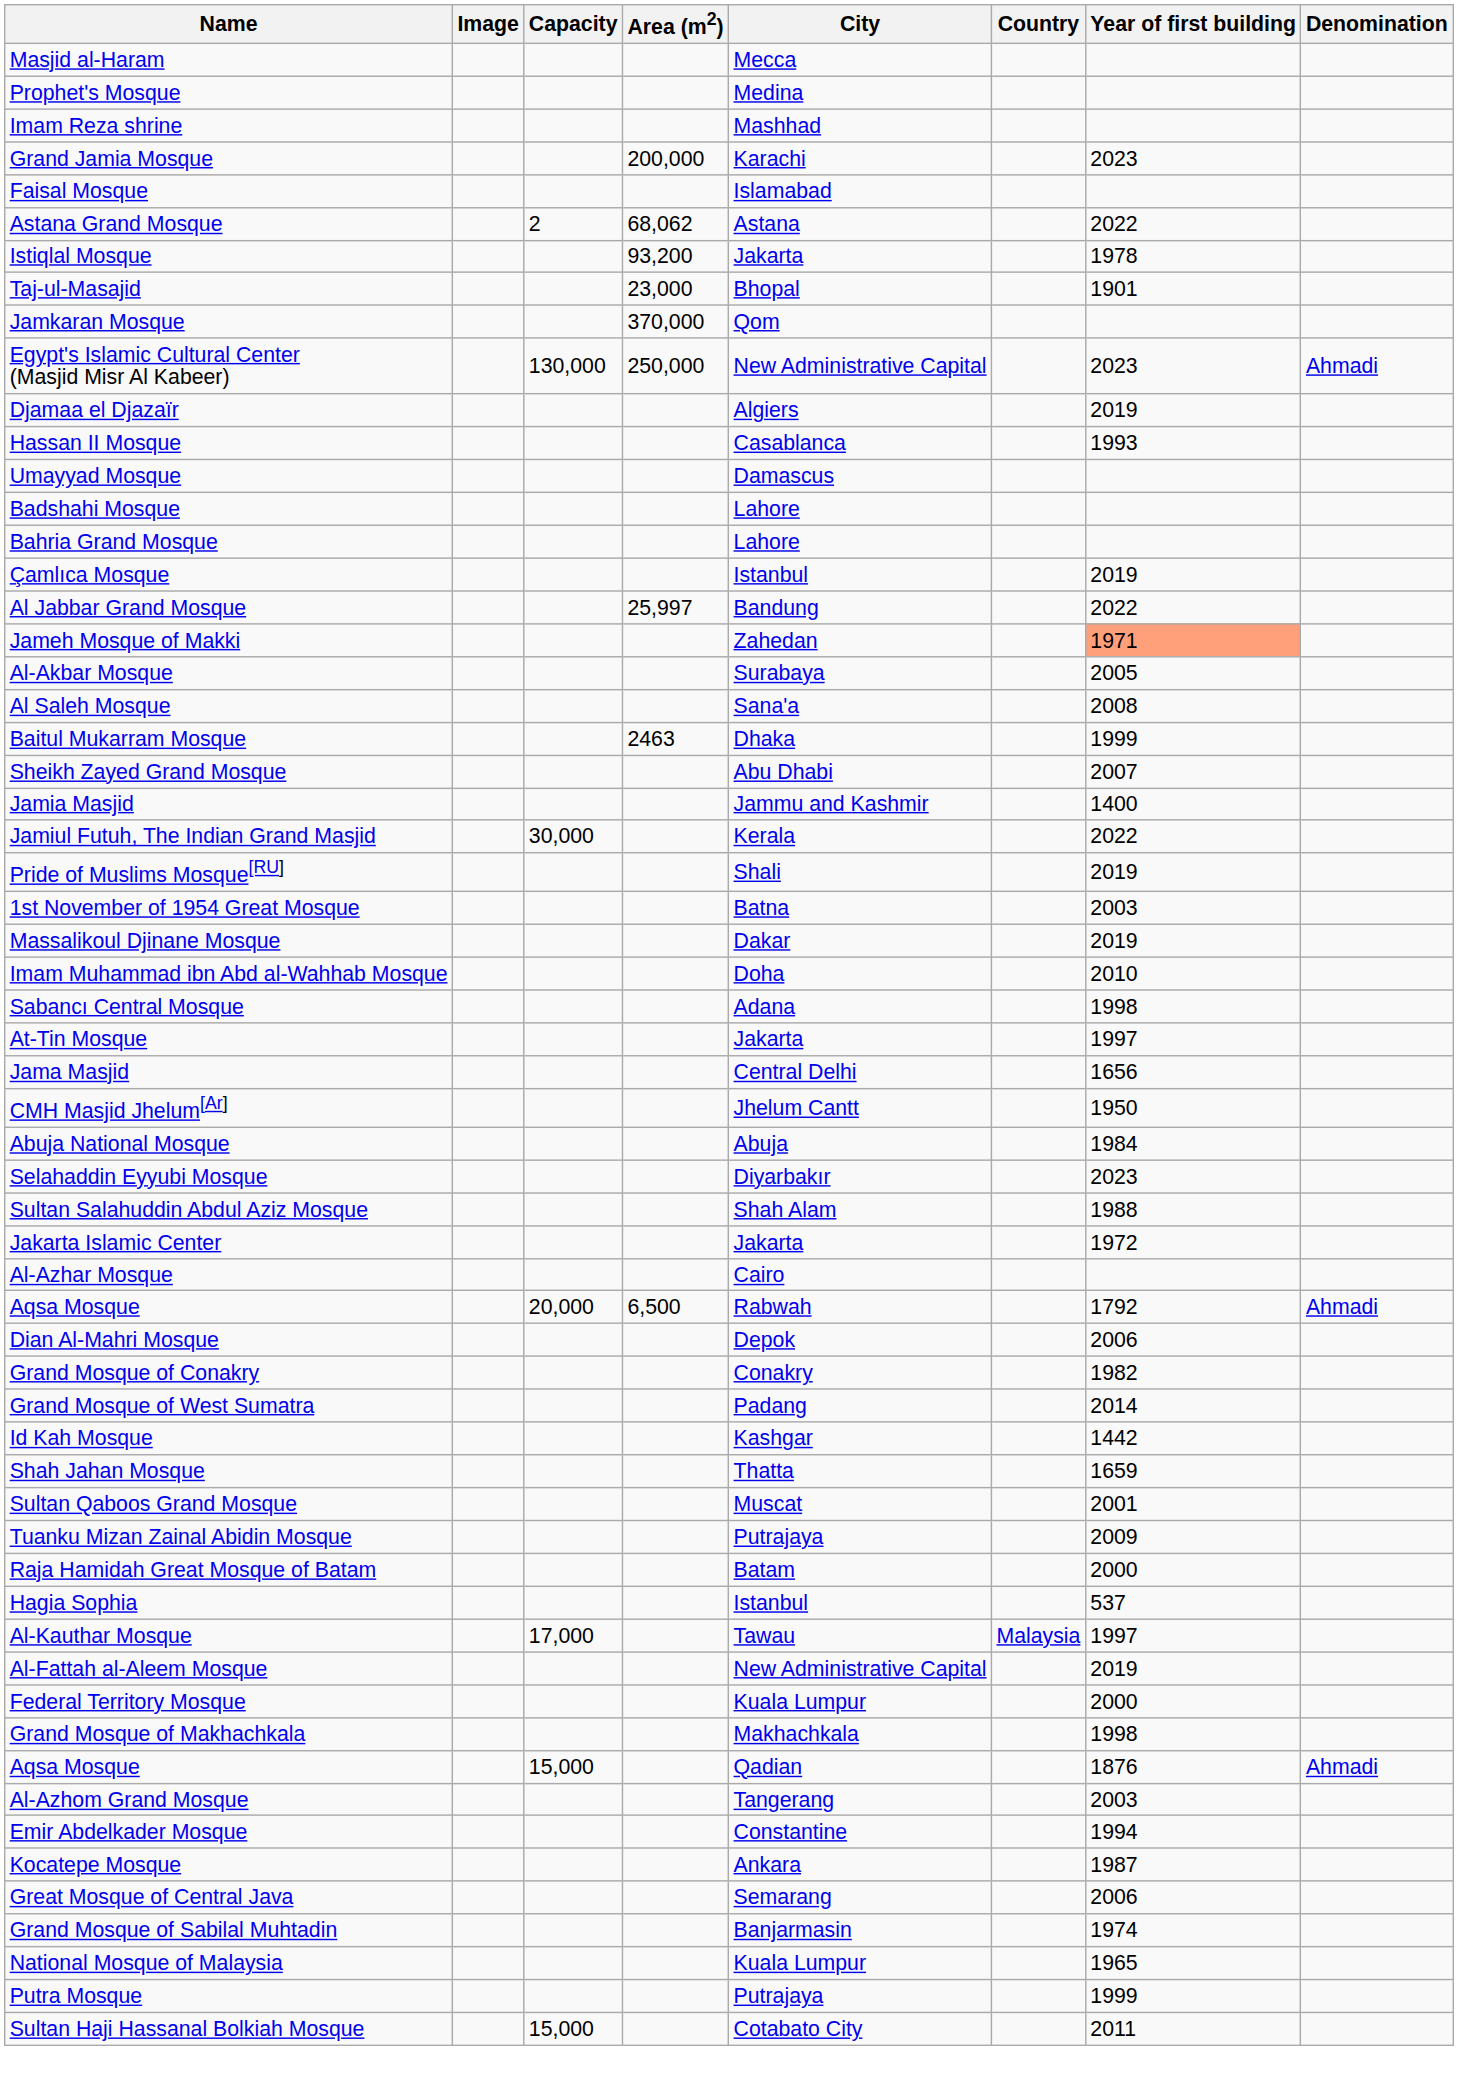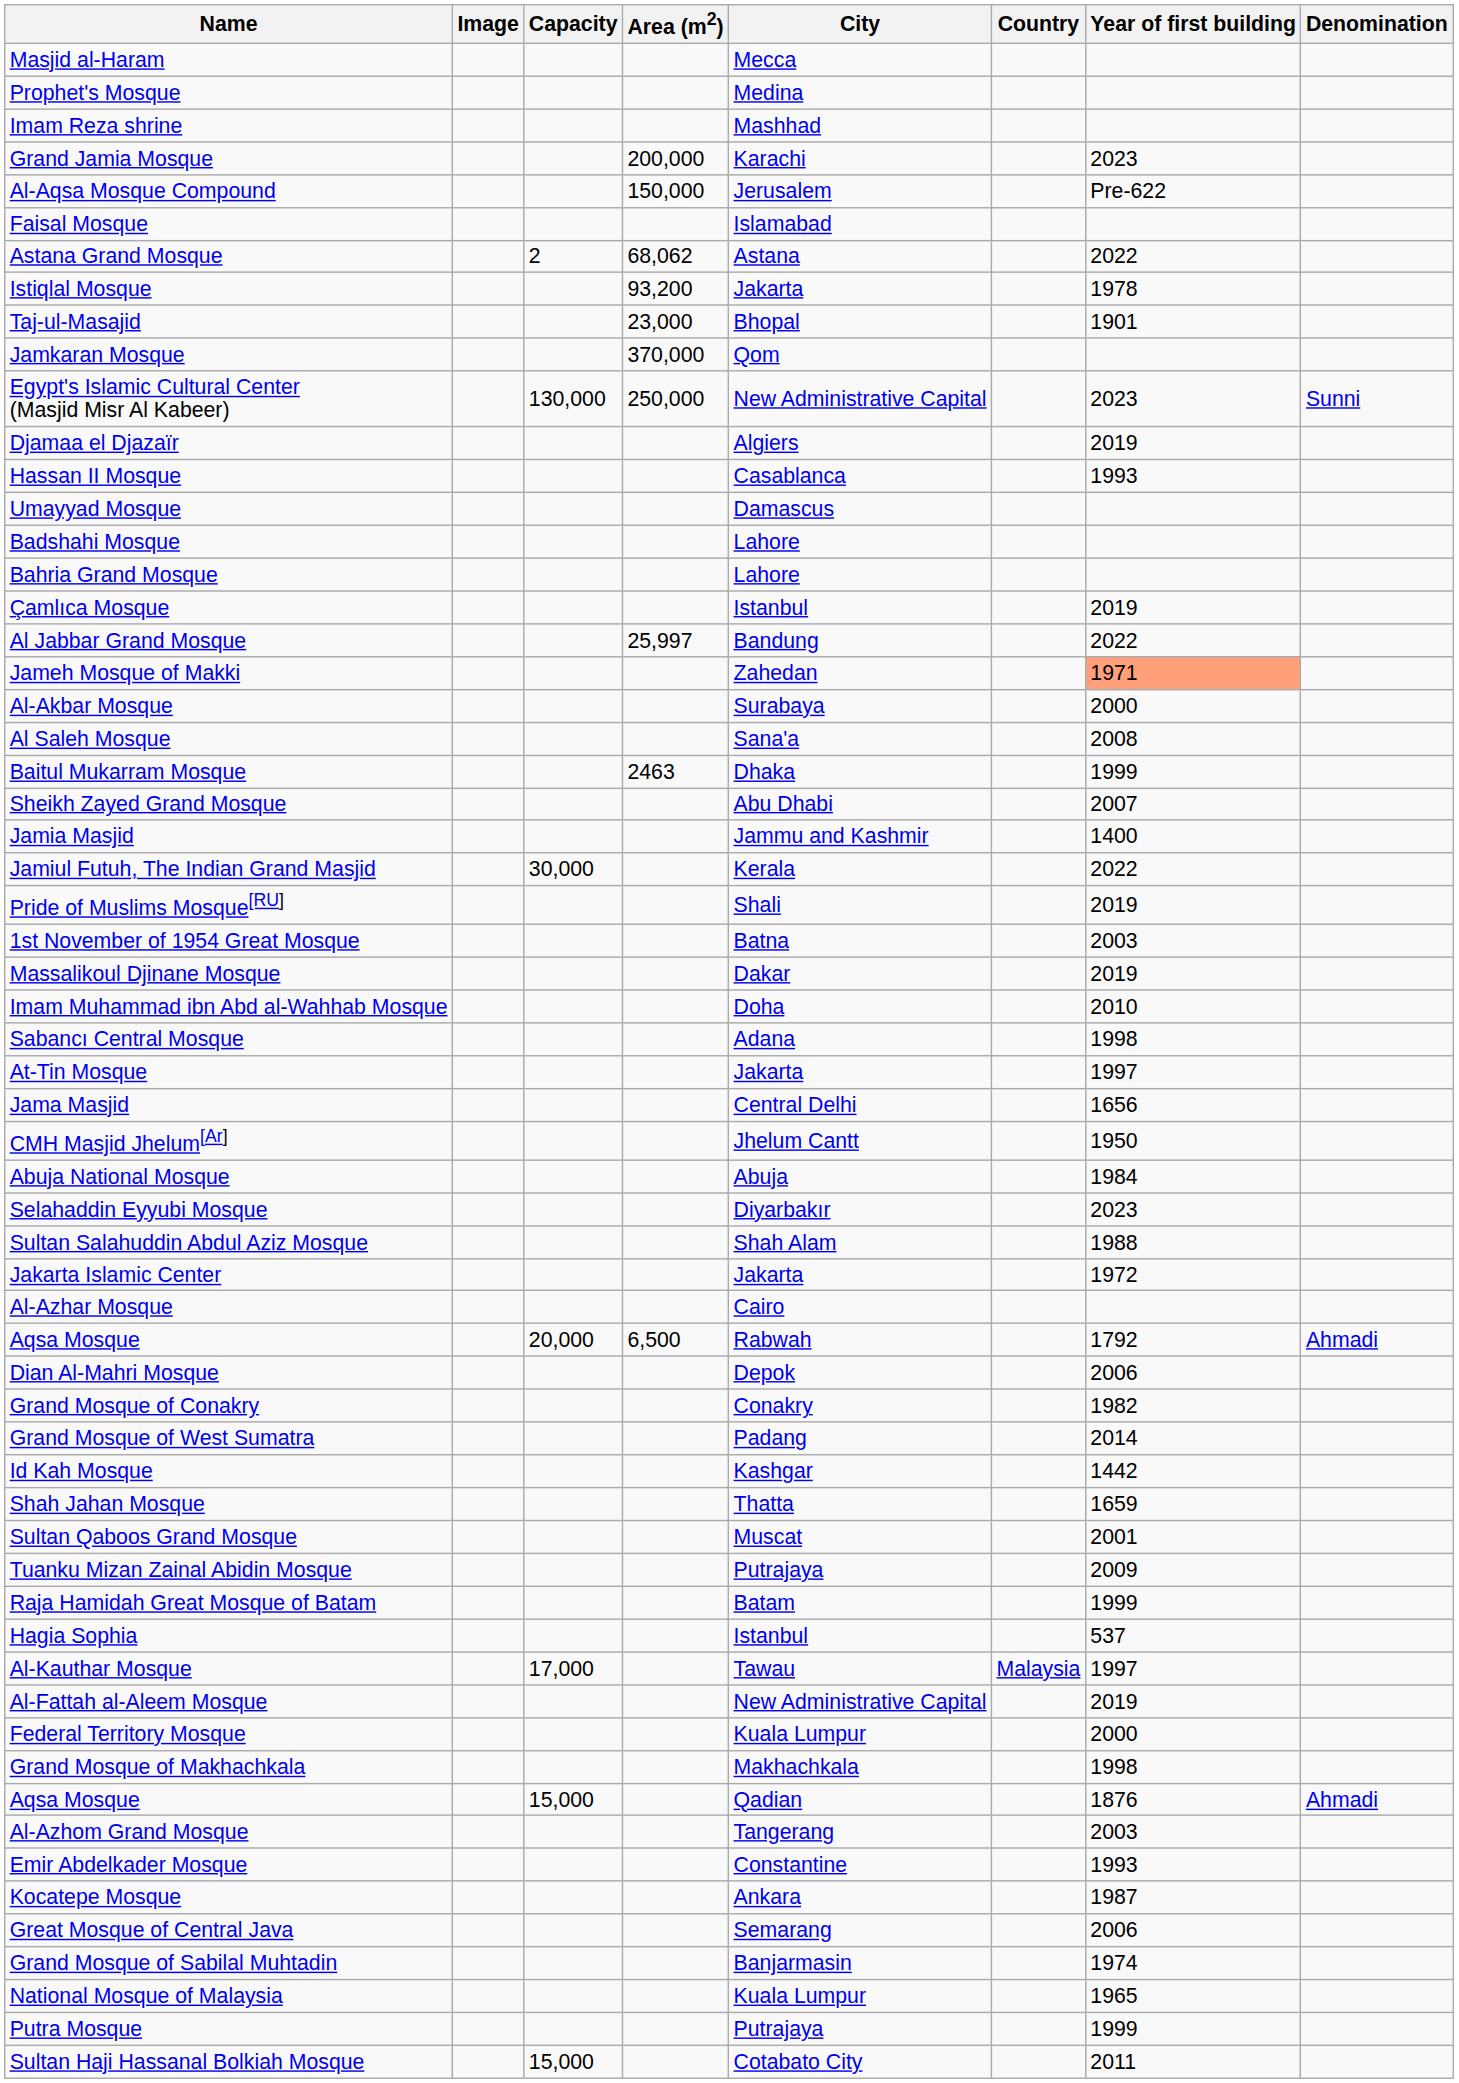+ row: Al-Aqsa Mosque Compound | 150,000 | Jerusalem | Pre-622
Egypt's Islamic Cultural Center (Masjid Misr Al Kabeer) | Denomination: Ahmadi -> Sunni
Al-Akbar Mosque | Year of first building: 2005 -> 2000
Raja Hamidah Great Mosque of Batam | Year of first building: 2000 -> 1999
Emir Abdelkader Mosque | Year of first building: 1994 -> 1993
